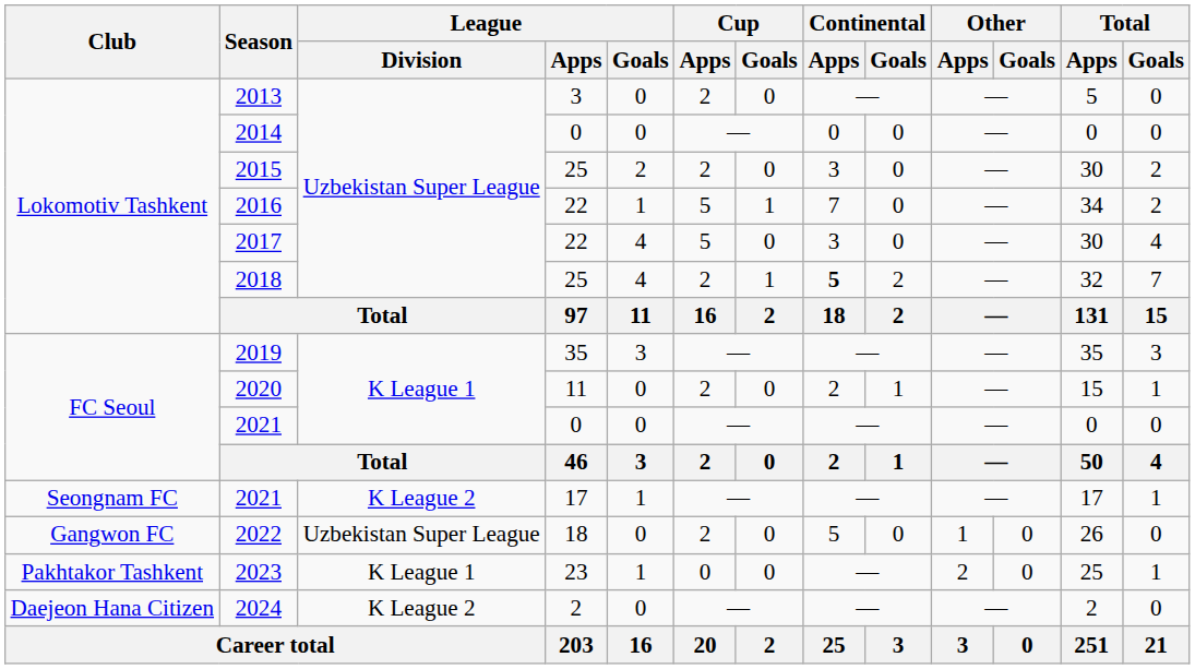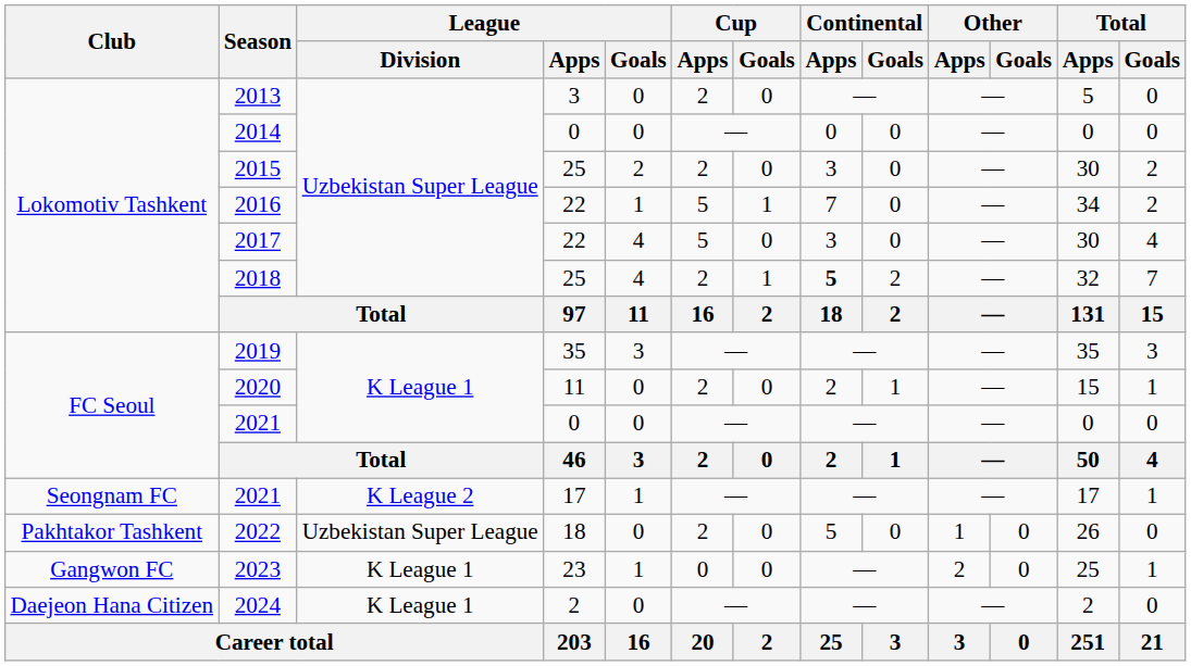2022 | Club: Gangwon FC -> Pakhtakor Tashkent
2023 | Club: Pakhtakor Tashkent -> Gangwon FC
2024 | League / Division: K League 2 -> K League 1
